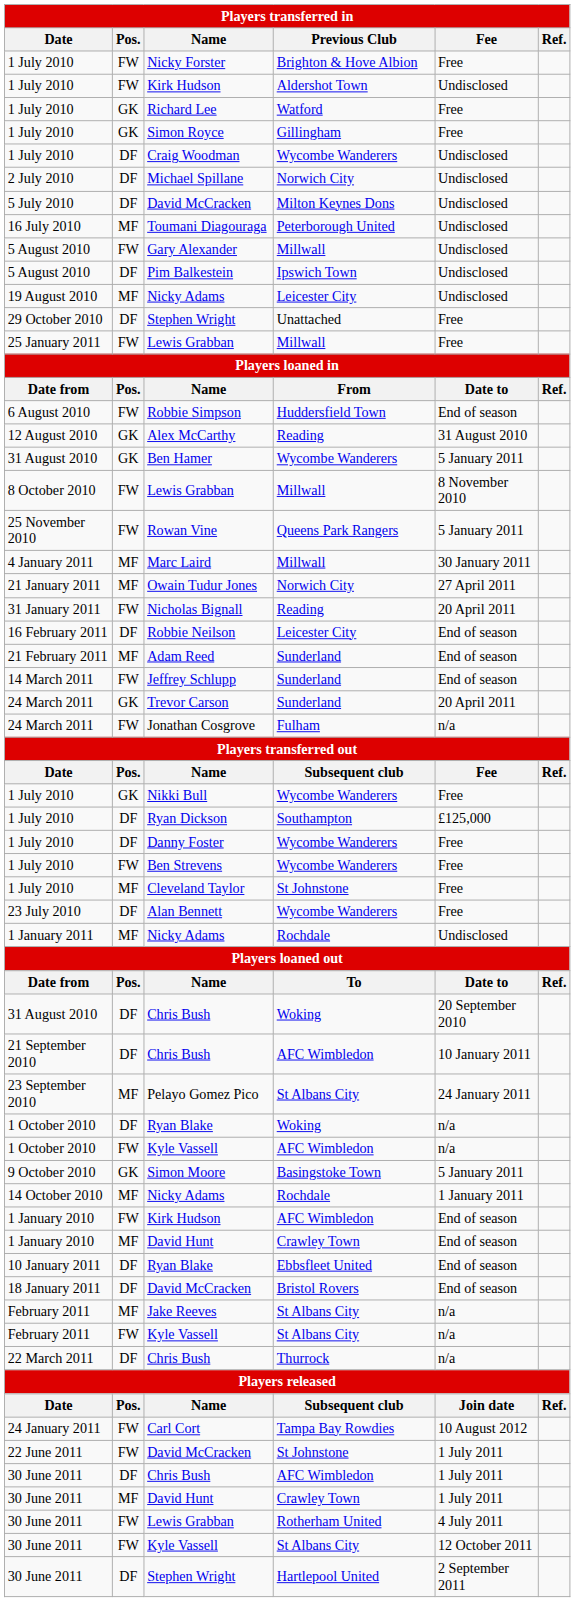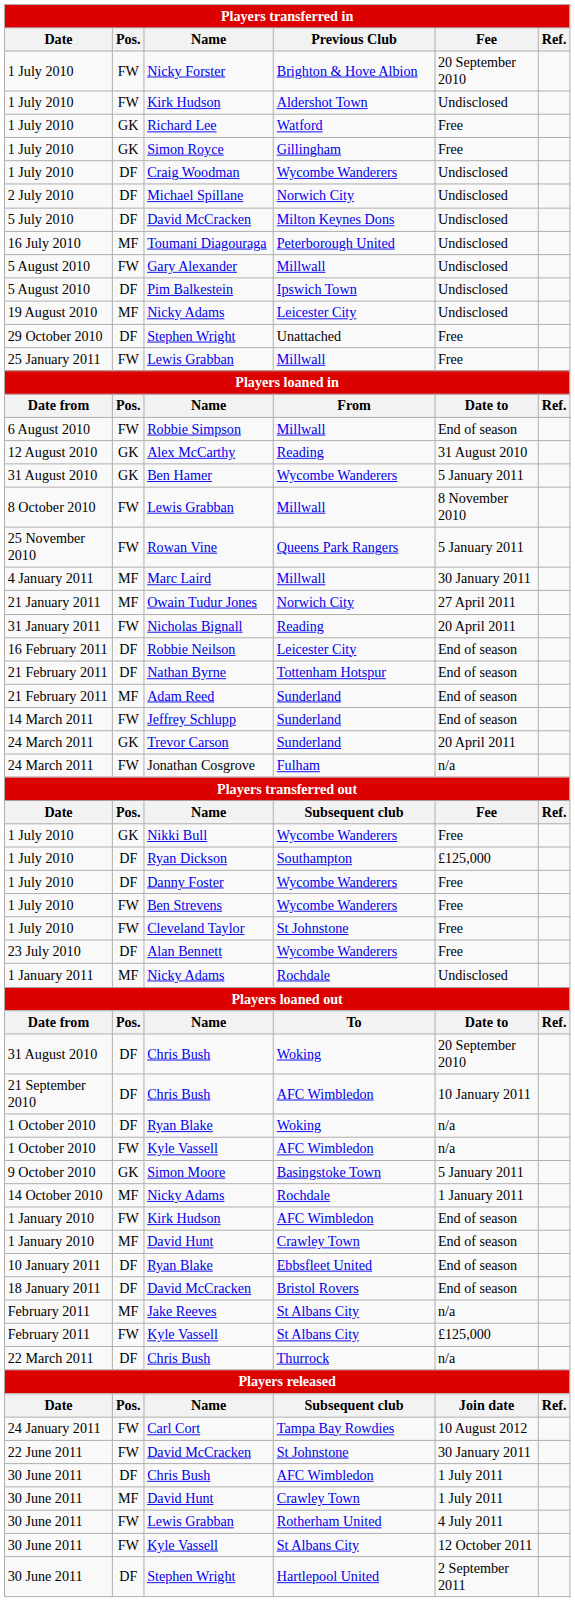Nicky Forster | Fee: Free -> 20 September 2010
Robbie Simpson | Previous Club: Huddersfield Town -> Millwall
+ row: 21 February 2011 | DF | Nathan Byrne | Tottenham Hotspur | End of season
Cleveland Taylor | Pos.: MF -> FW
- row: 23 September 2010 | MF | Pelayo Gomez Pico | St Albans City | 24 January 2011
February 2011 / Kyle Vassell | Fee: n/a -> £125,000
22 June 2011 / David McCracken | Fee: 1 July 2011 -> 30 January 2011
